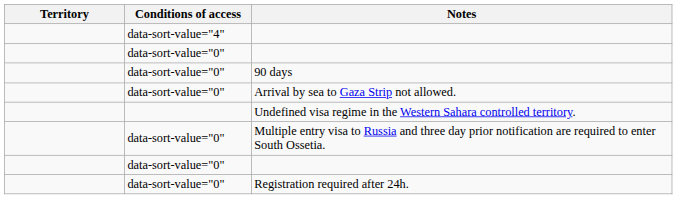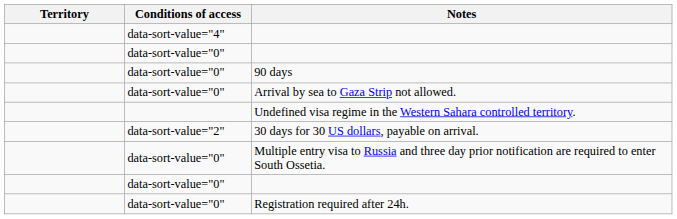+ row: data-sort-value="2" | 30 days for 30 US dollars, payable on arrival.
